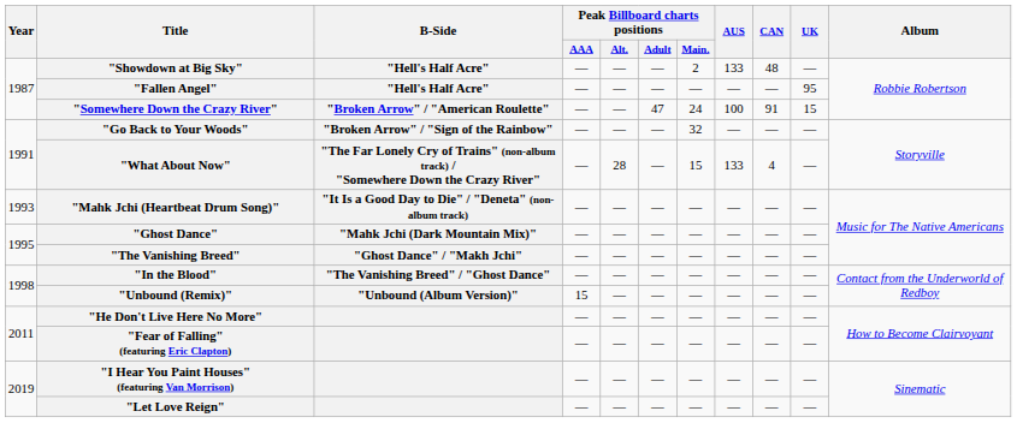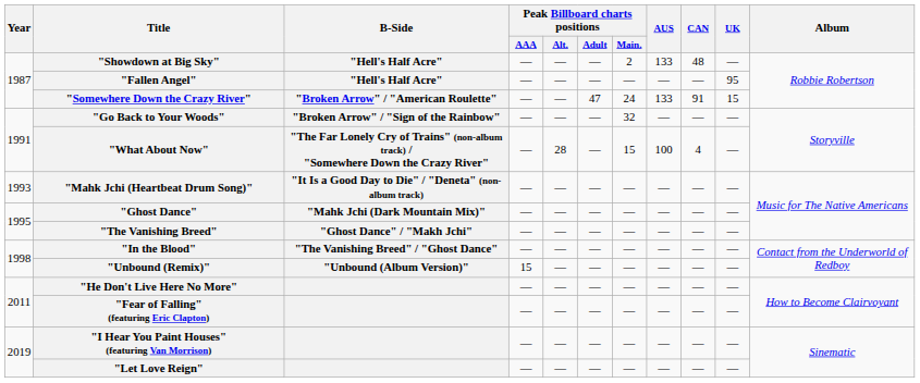"Somewhere Down the Crazy River" | AUS: 100 -> 133
"What About Now" | AUS: 133 -> 100
